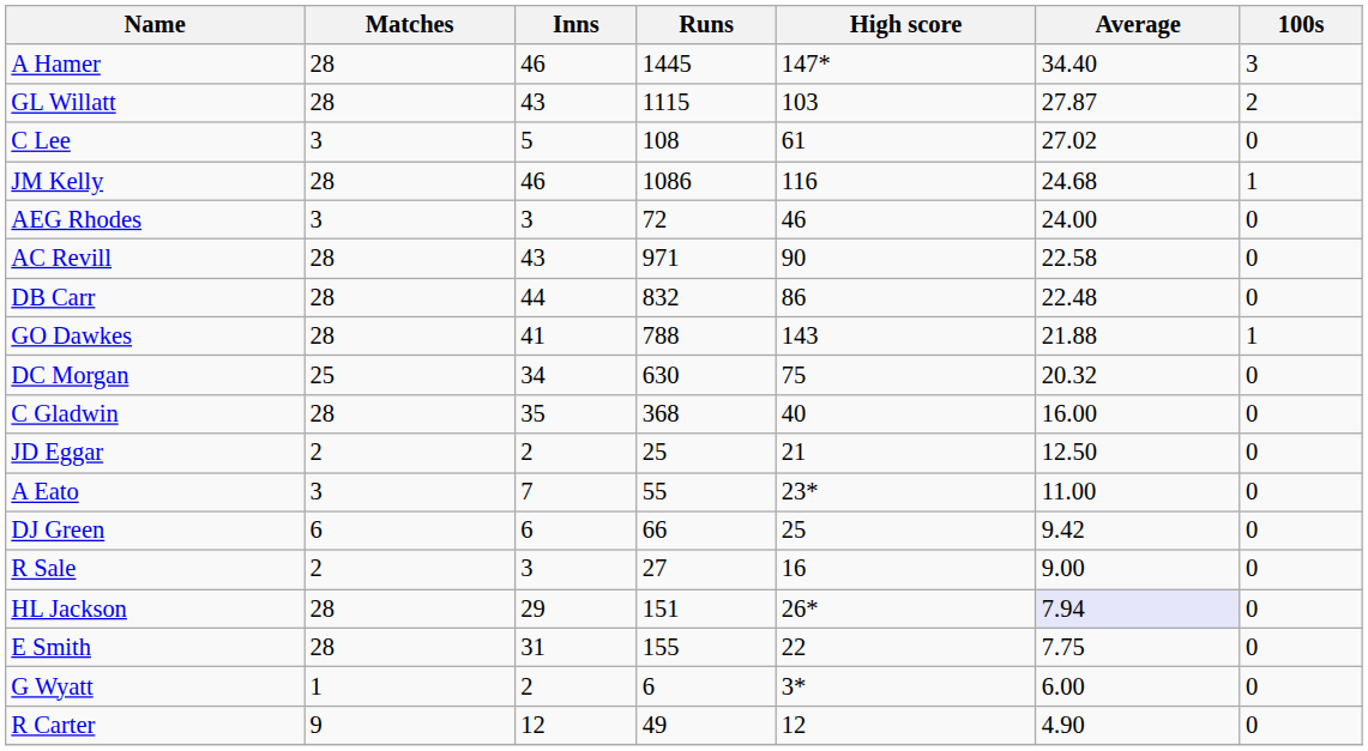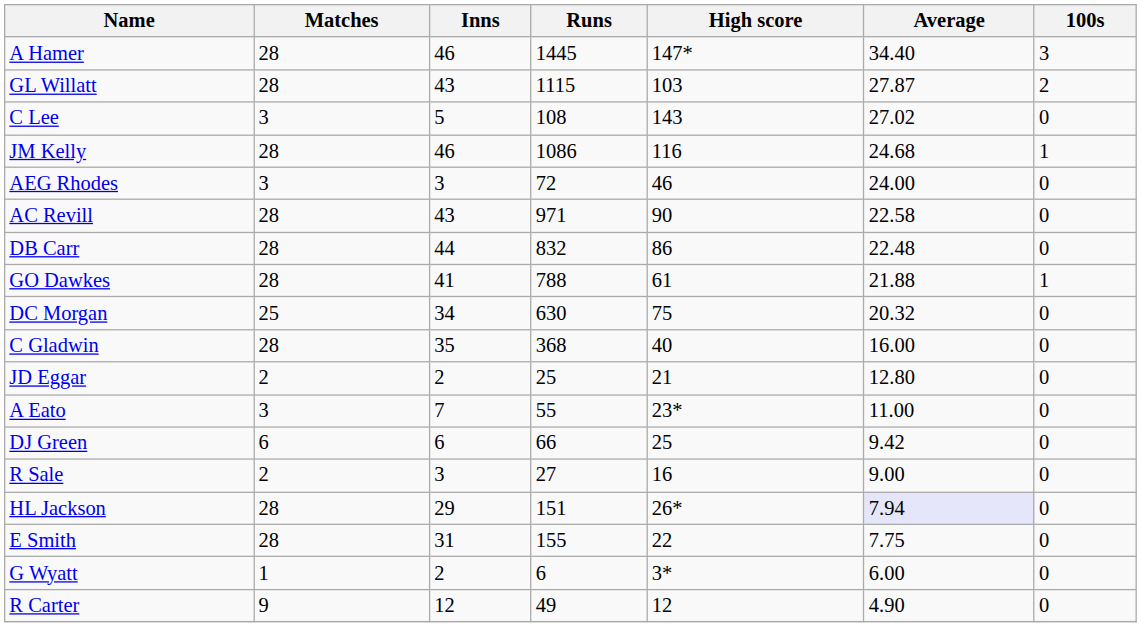C Lee | High score: 61 -> 143
GO Dawkes | High score: 143 -> 61
JD Eggar | Average: 12.50 -> 12.80
